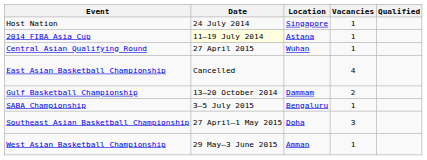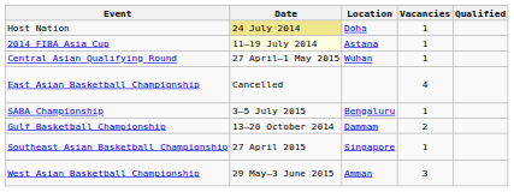Host Nation | Date: no background -> khaki background
Host Nation | Location: Singapore -> Doha
Central Asian Qualifying Round | Date: 27 April 2015 -> 27 April–1 May 2015
rows swapped: Gulf Basketball Championship <-> SABA Championship
Southeast Asian Basketball Championship | Date: 27 April–1 May 2015 -> 27 April 2015
Southeast Asian Basketball Championship | Location: Doha -> Singapore
Southeast Asian Basketball Championship | Vacancies: 3 -> 1
West Asian Basketball Championship | Vacancies: 1 -> 3
